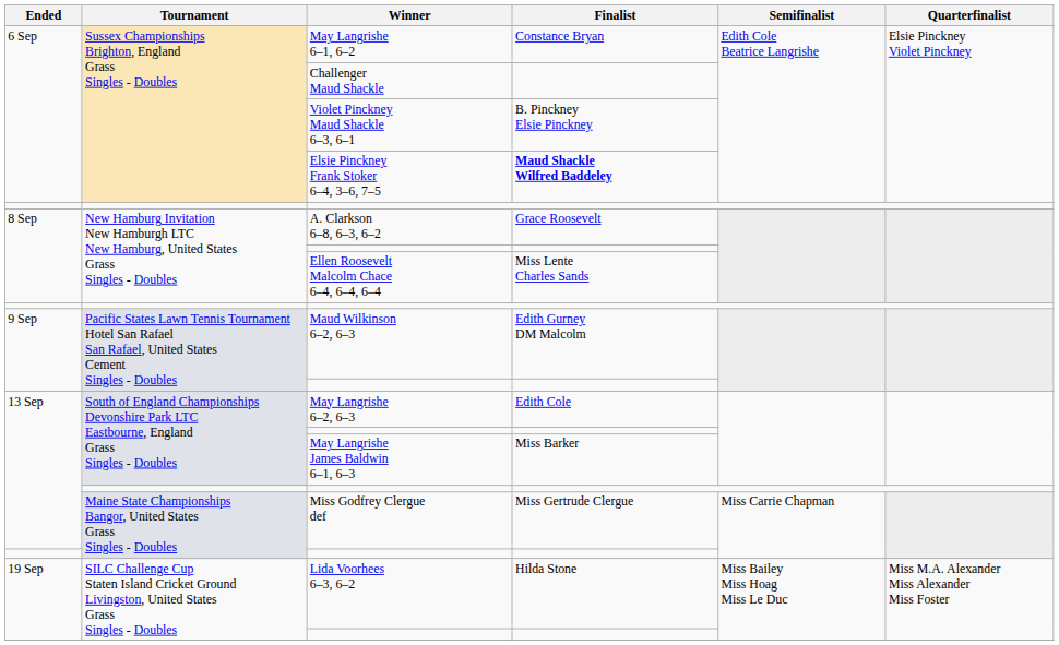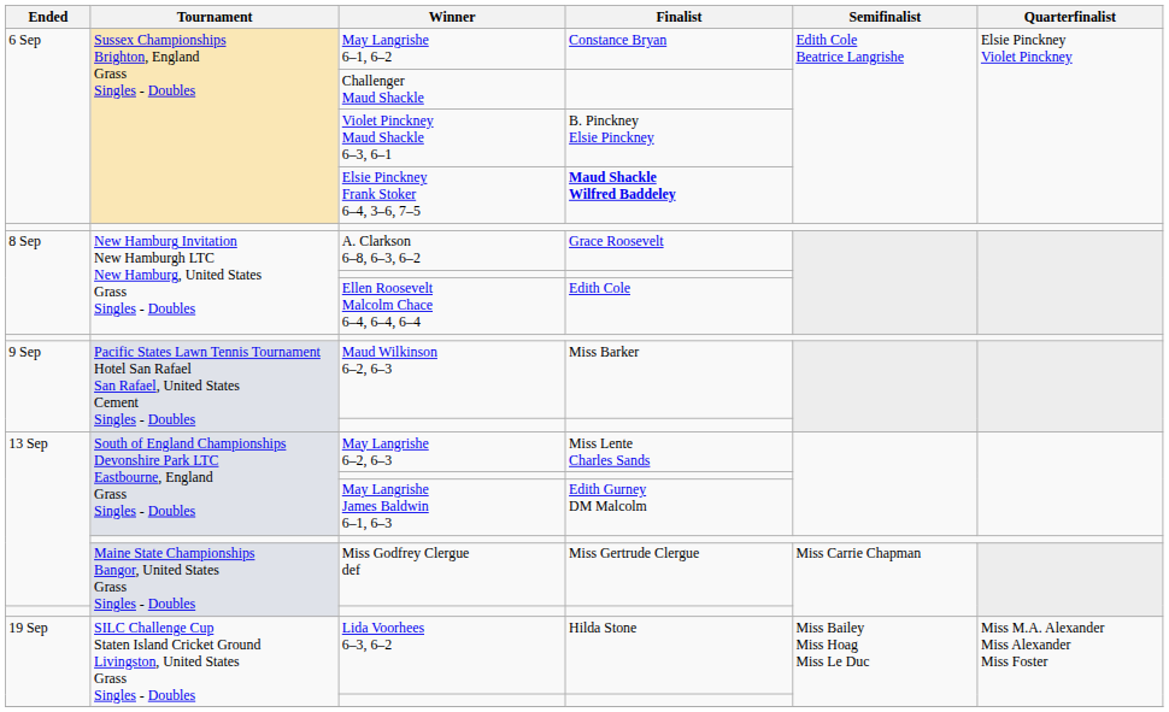Ellen Roosevelt Malcolm Chace 6–4, 6–4, 6–4 | Finalist: Miss Lente Charles Sands -> Edith Cole
Maud Wilkinson 6–2, 6–3 | Finalist: Edith Gurney DM Malcolm -> Miss Barker
May Langrishe 6–2, 6–3 | Finalist: Edith Cole -> Miss Lente Charles Sands
May Langrishe James Baldwin 6–1, 6–3 | Finalist: Miss Barker -> Edith Gurney DM Malcolm
